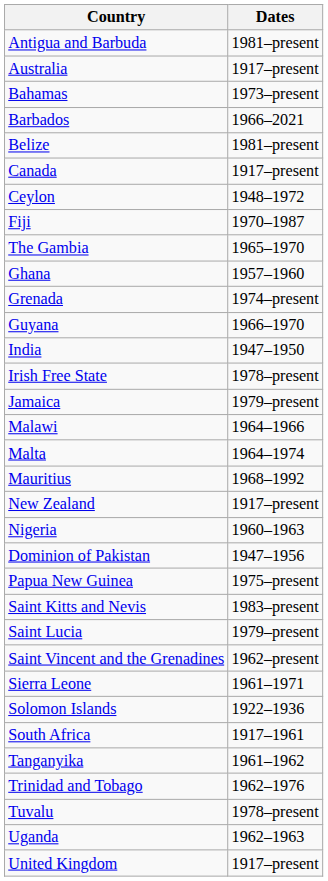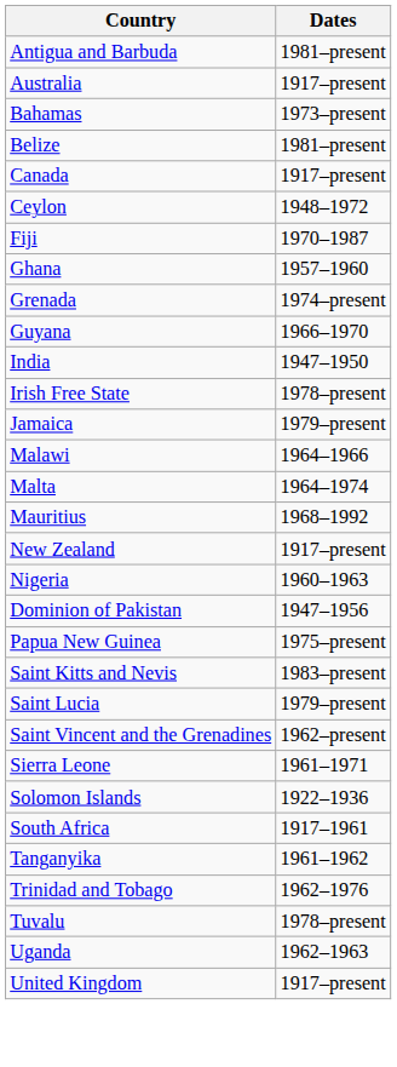- row: Barbados | 1966–2021
- row: The Gambia | 1965–1970
